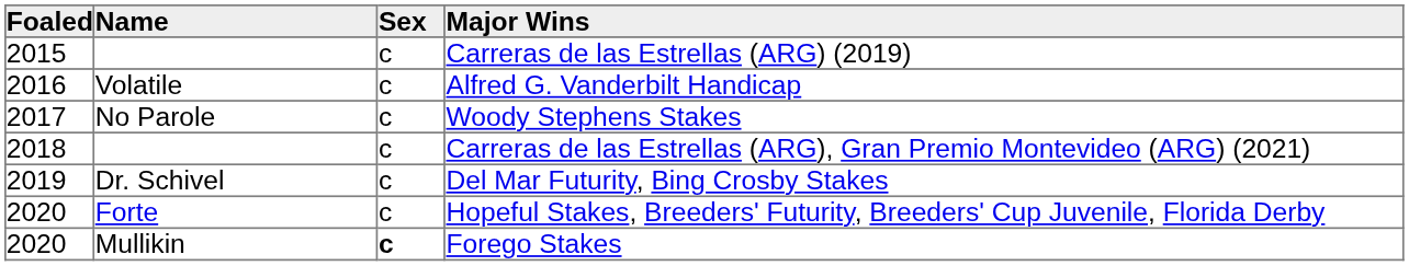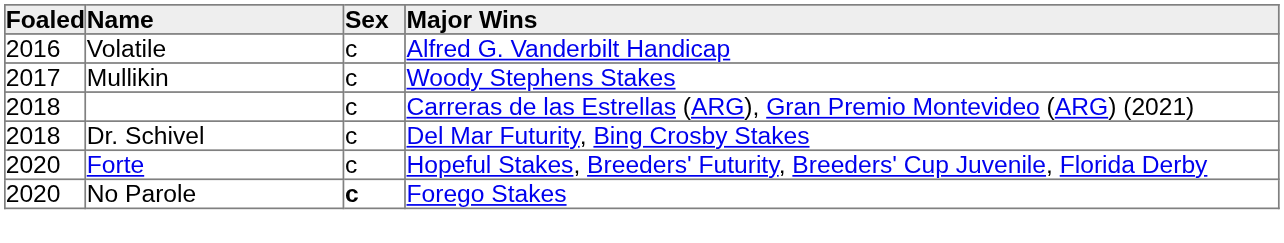- row: 2015 | c | Carreras de las Estrellas (ARG) (2019)
Woody Stephens Stakes | Name: No Parole -> Mullikin
Del Mar Futurity, Bing Crosby Stakes | Foaled: 2019 -> 2018
Forego Stakes | Name: Mullikin -> No Parole
